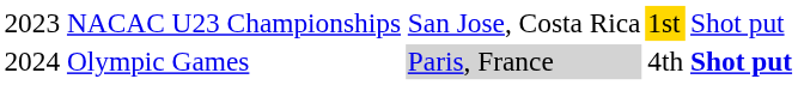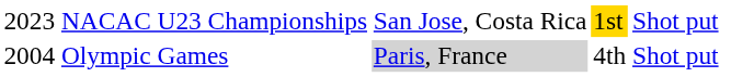Olympic Games | column 1: 2024 -> 2004
Olympic Games | column 5: bold -> normal
